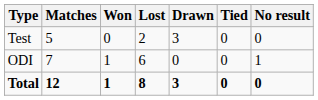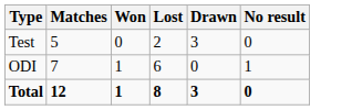- column: Tied | 0 | 0 | 0
